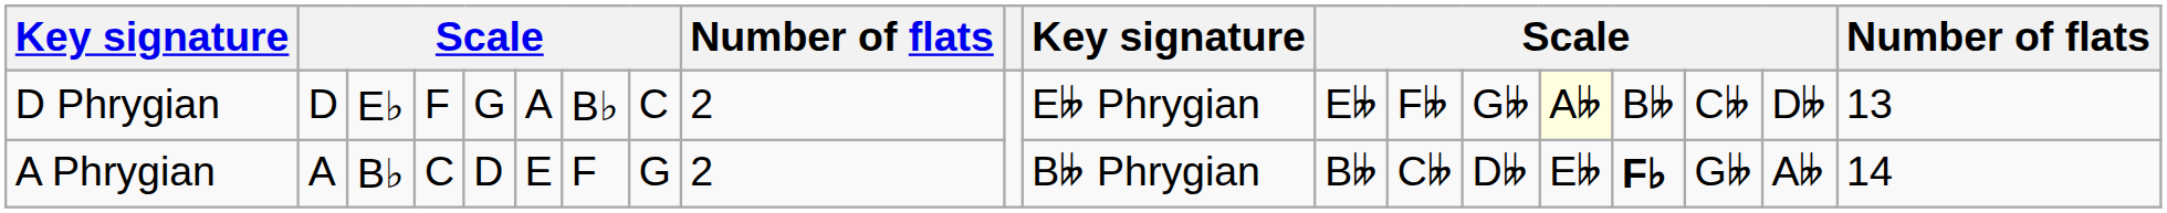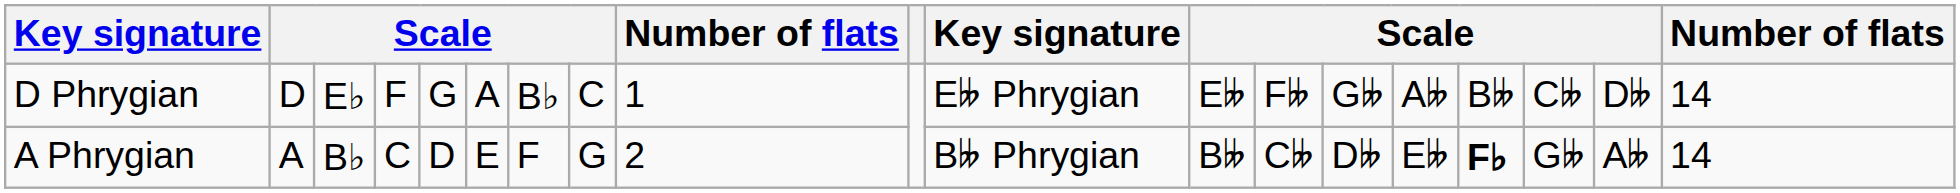D Phrygian | column 9: 2 -> 1
D Phrygian | column 15: lightyellow background -> no background
D Phrygian | column 19: 13 -> 14
